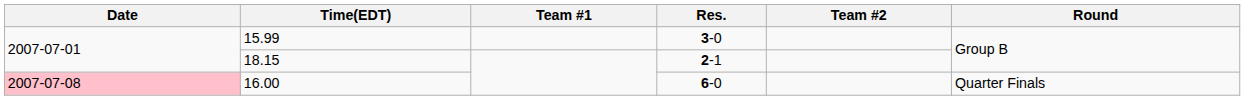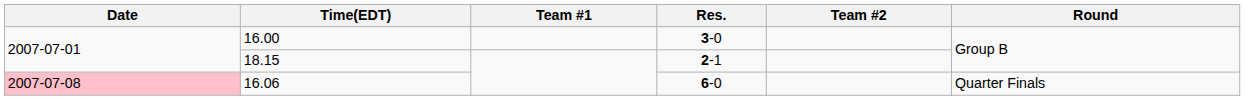3-0 | Time(EDT): 15.99 -> 16.00
6-0 | Time(EDT): 16.00 -> 16.06
